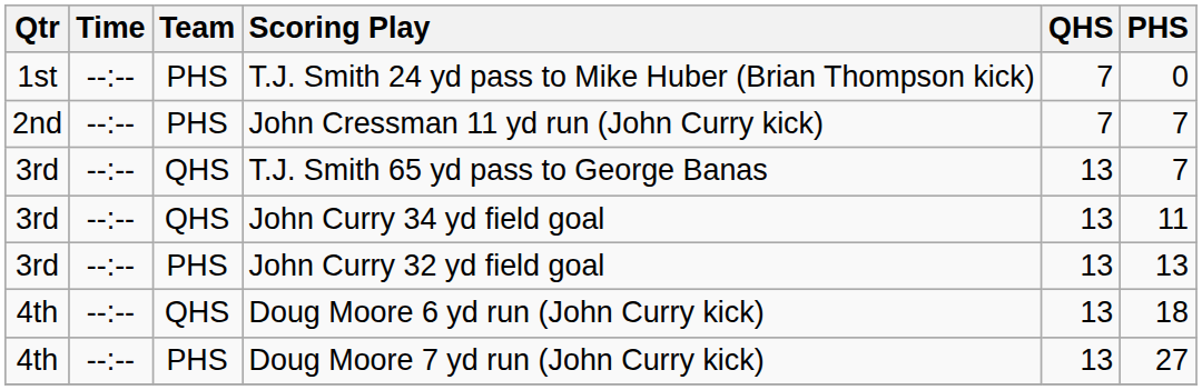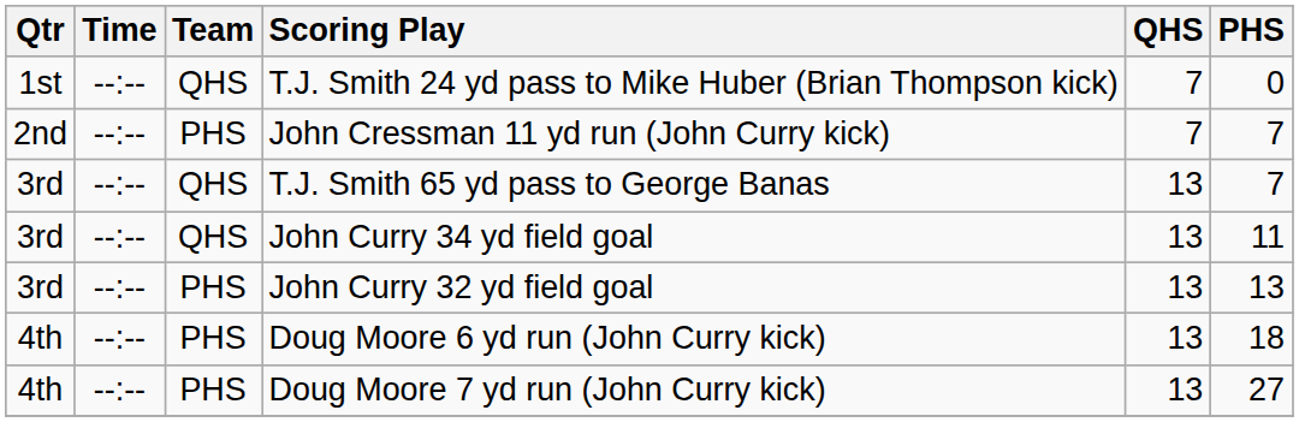T.J. Smith 24 yd pass to Mike Huber (Brian Thompson kick) | Team: PHS -> QHS
Doug Moore 6 yd run (John Curry kick) | Team: QHS -> PHS
